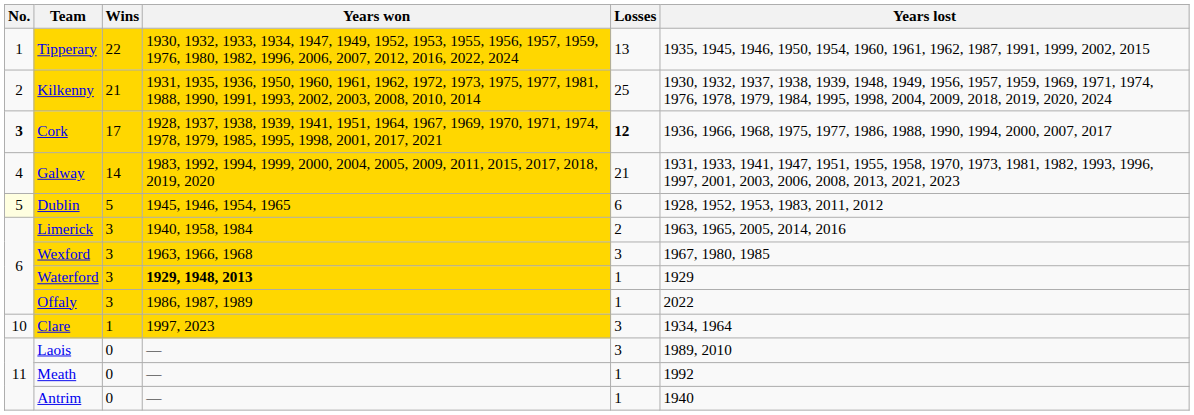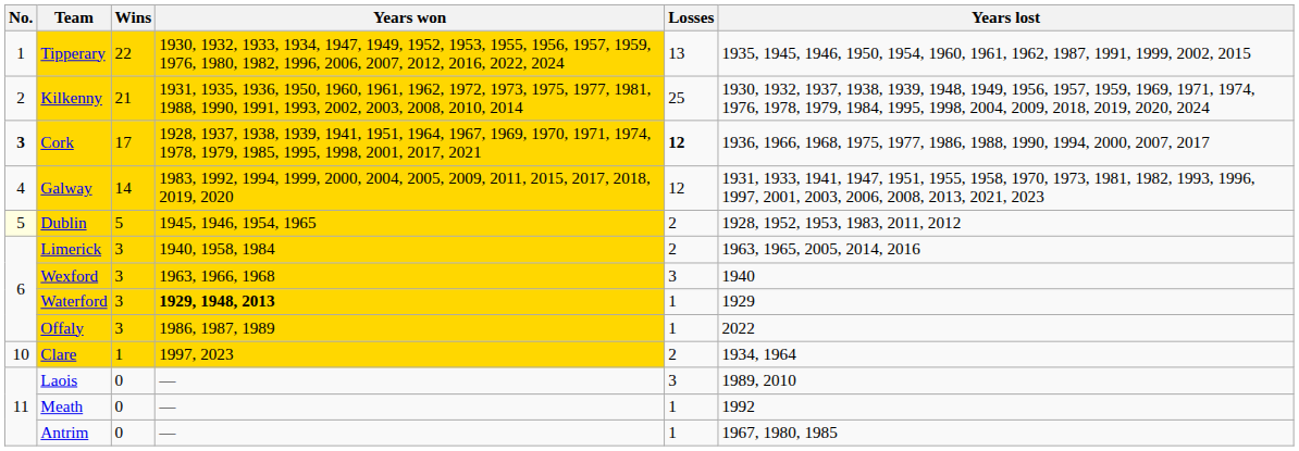Galway | Losses: 21 -> 12
Dublin | Losses: 6 -> 2
Wexford | Years lost: 1967, 1980, 1985 -> 1940
Clare | Losses: 3 -> 2
Antrim | Years lost: 1940 -> 1967, 1980, 1985
